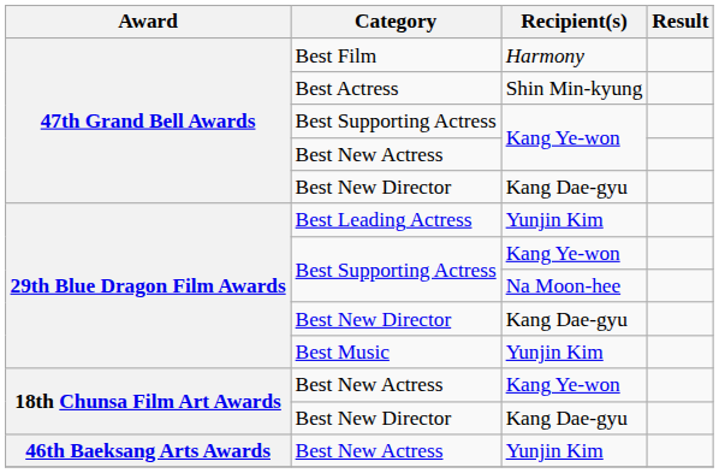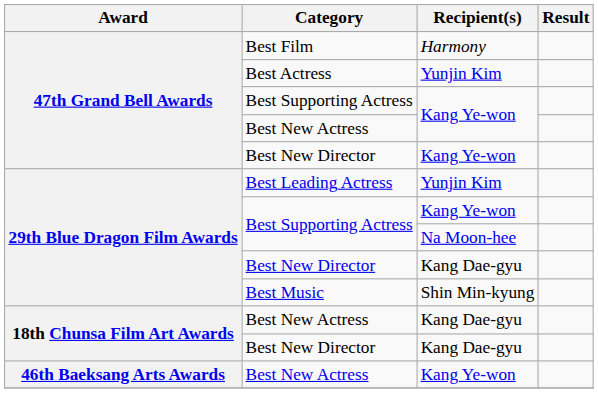Best Actress | Recipient(s): Shin Min-kyung -> Yunjin Kim
47th Grand Bell Awards / Best New Director | Recipient(s): Kang Dae-gyu -> Kang Ye-won
Best Music | Recipient(s): Yunjin Kim -> Shin Min-kyung
18th Chunsa Film Art Awards / Best New Actress | Recipient(s): Kang Ye-won -> Kang Dae-gyu
46th Baeksang Arts Awards / Best New Actress | Recipient(s): Yunjin Kim -> Kang Ye-won
